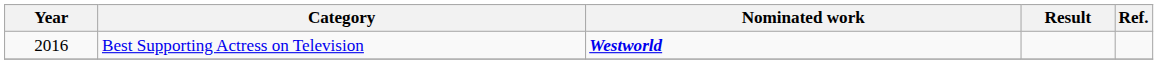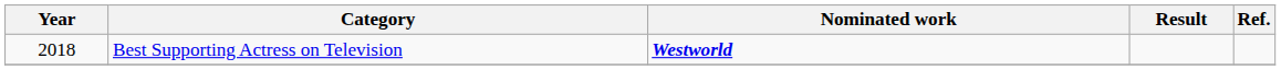Best Supporting Actress on Television | Year: 2016 -> 2018
